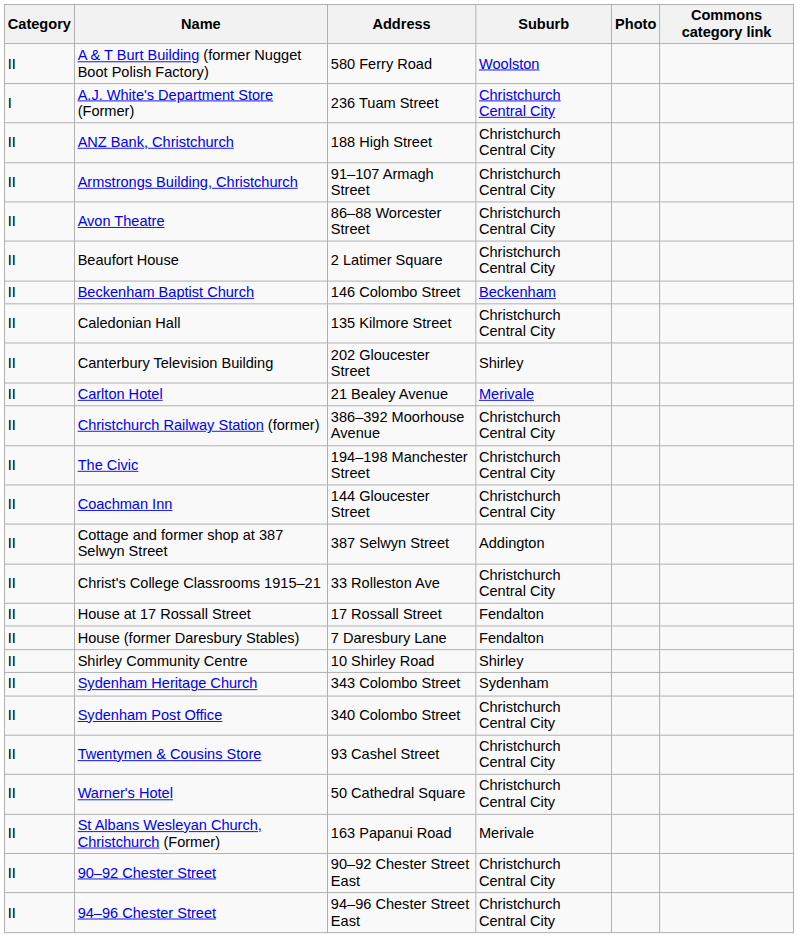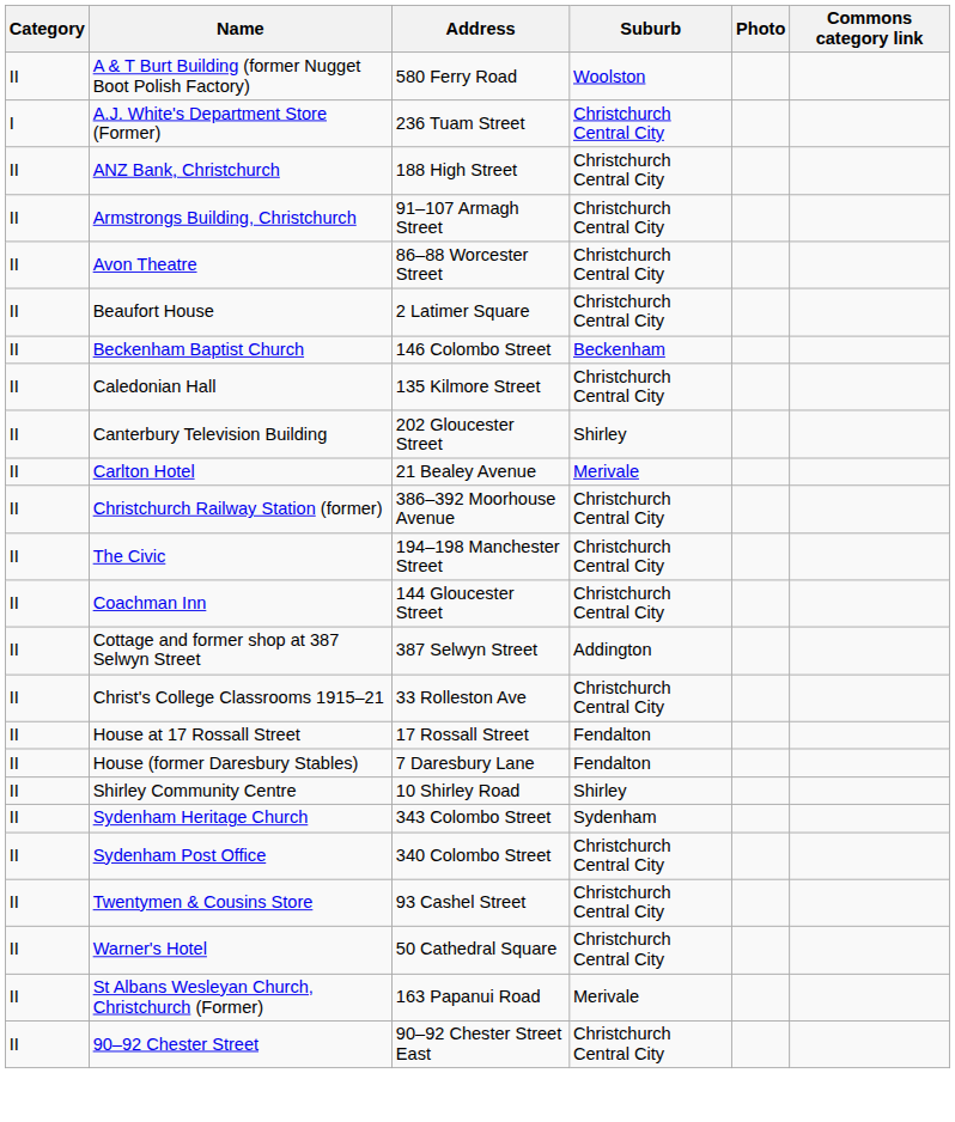- row: II | 94–96 Chester Street | 94–96 Chester Street East | Christchurch Central City
